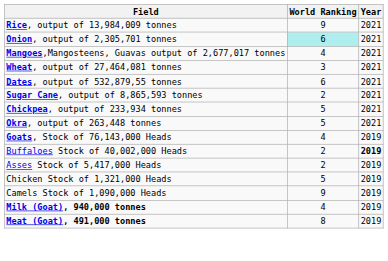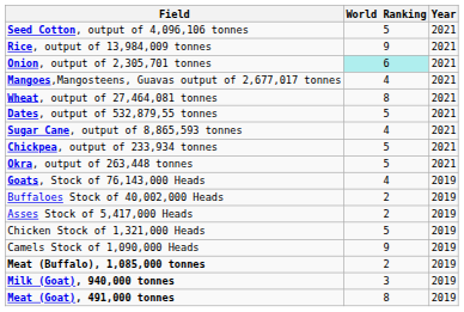+ row: Seed Cotton, output of 4,096,106 tonnes | 5 | 2021
Wheat, output of 27,464,081 tonnes | World Ranking: 3 -> 8
Dates, output of 532,879,55 tonnes | World Ranking: 6 -> 5
Sugar Cane, output of 8,865,593 tonnes | World Ranking: 2 -> 4
Buffaloes Stock of 40,002,000 Heads | Year: bold -> normal
+ row: Meat (Buffalo), 1,085,000 tonnes | 2 | 2019
Milk (Goat), 940,000 tonnes | World Ranking: 4 -> 3
